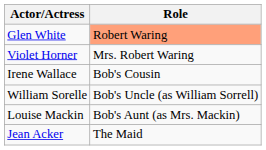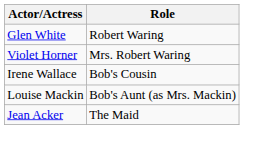Glen White | Role: lightsalmon background -> no background
- row: William Sorelle | Bob's Uncle (as William Sorrell)
